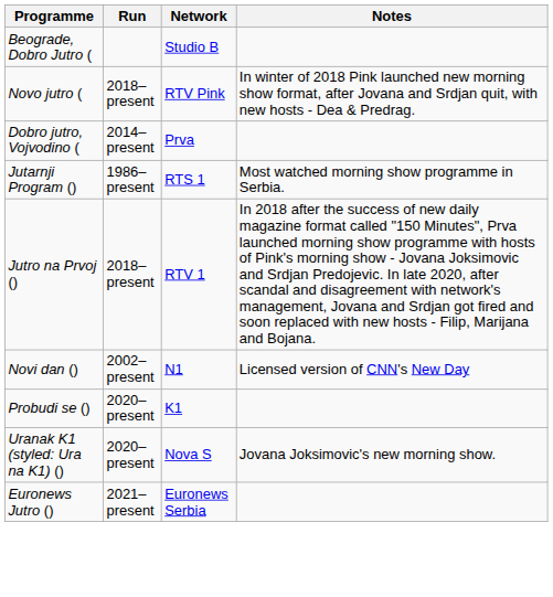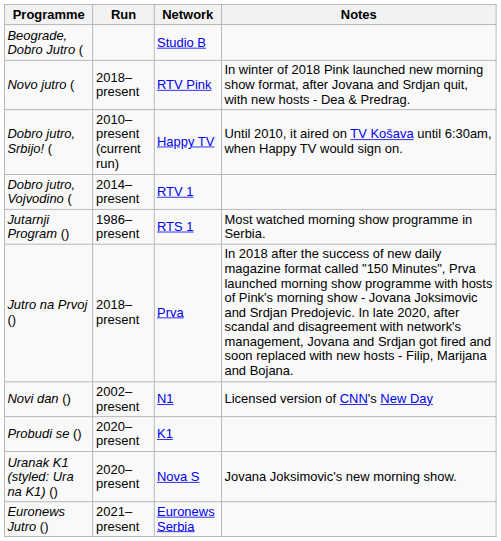+ row: Dobro jutro, Srbijo! ( | 2010–present (current run) | Happy TV | Until 2010, it aired on TV Košava until 6:30am, when Happy TV would sign on.
Dobro jutro, Vojvodino ( | Network: Prva -> RTV 1
Jutro na Prvoj () | Network: RTV 1 -> Prva
